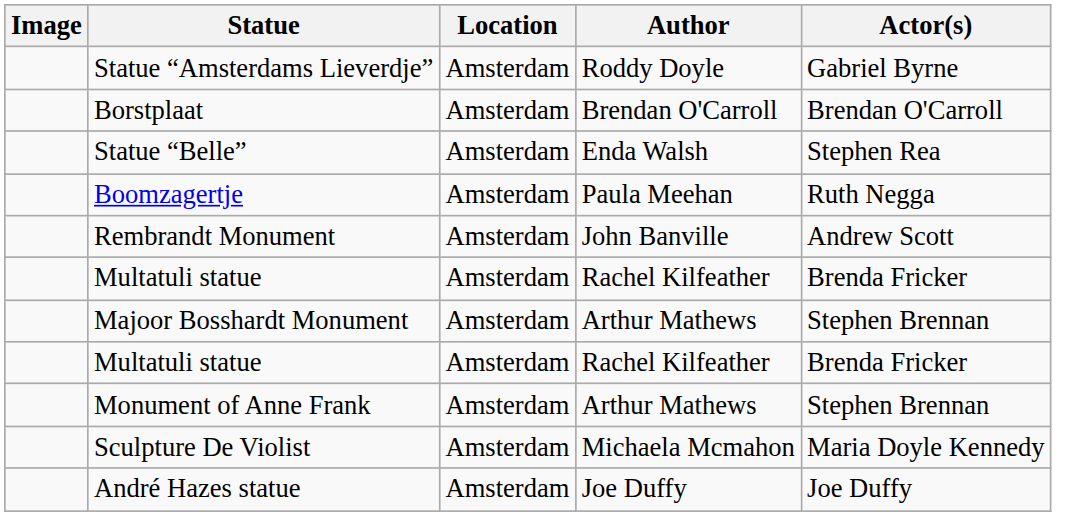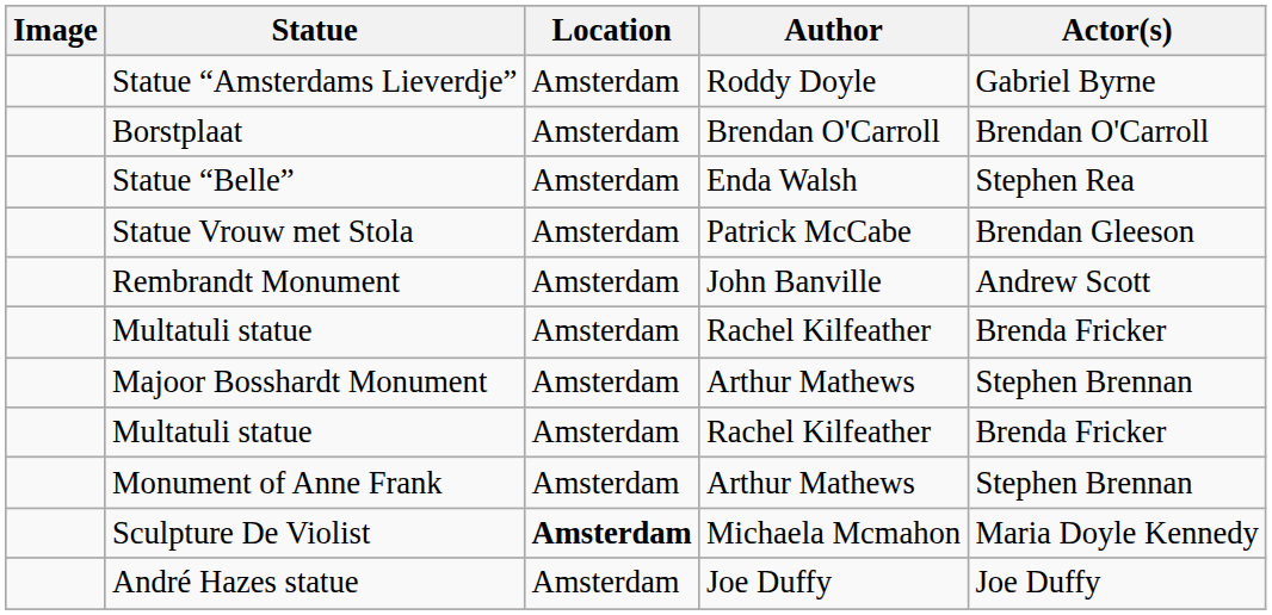- row: Boomzagertje | Amsterdam | Paula Meehan | Ruth Negga
+ row: Statue Vrouw met Stola | Amsterdam | Patrick McCabe | Brendan Gleeson
Sculpture De Violist | Location: normal -> bold
